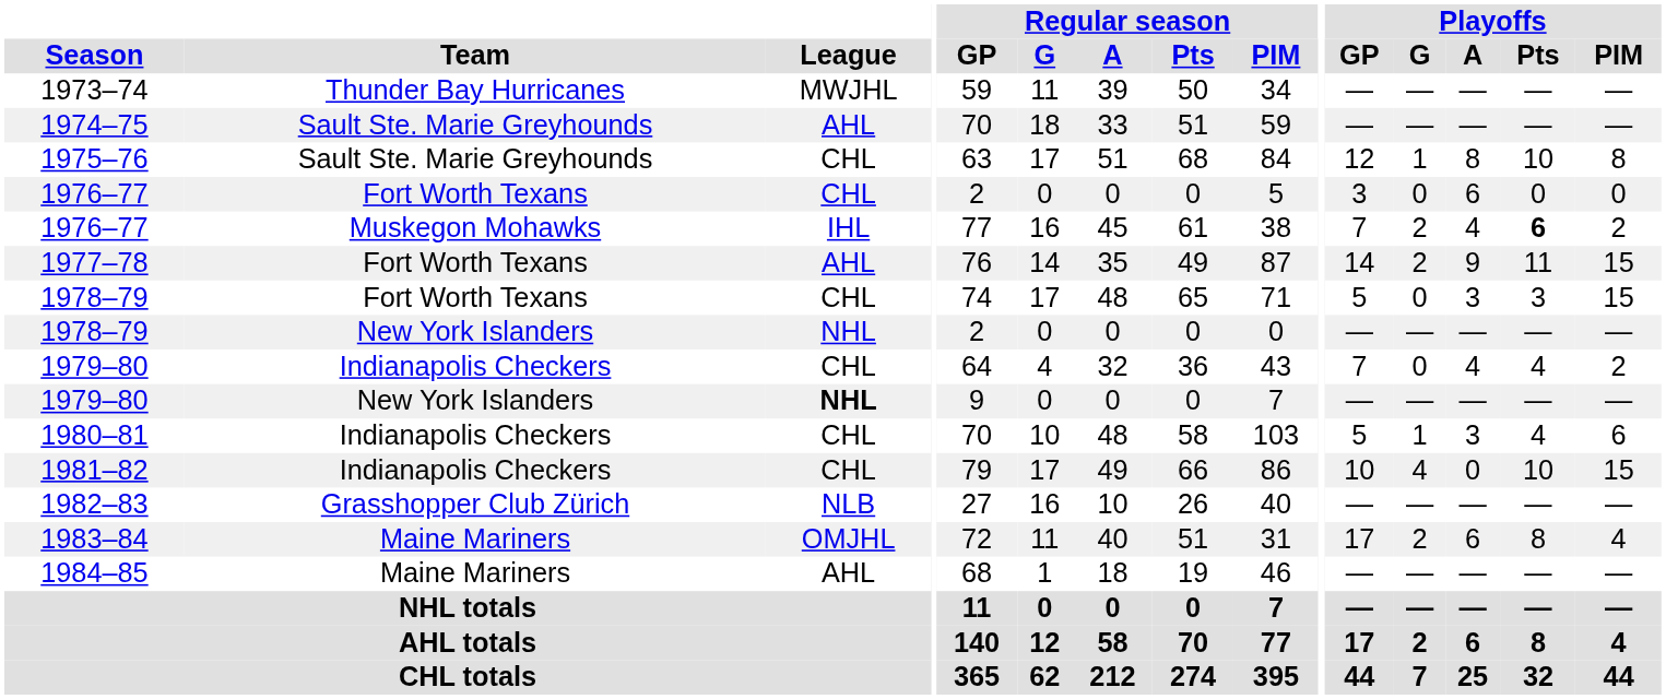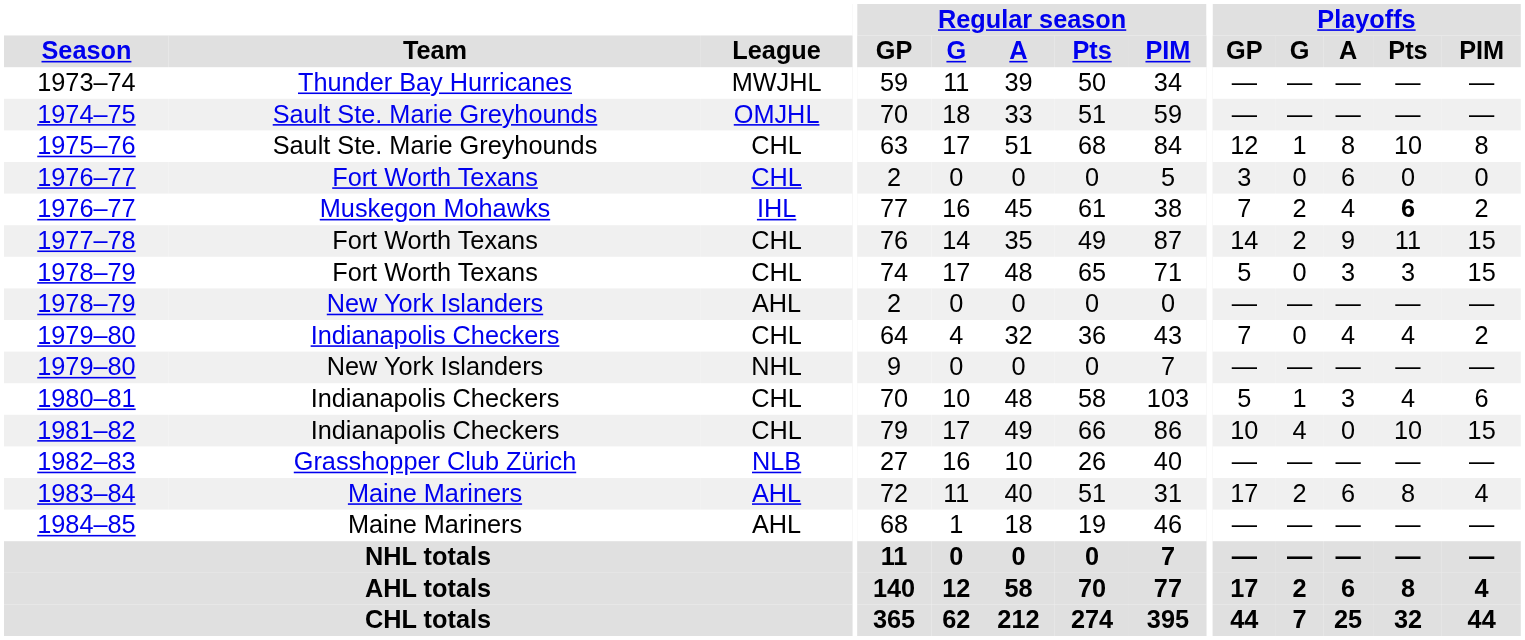1974–75 | League: AHL -> OMJHL
1977–78 | League: AHL -> CHL
1978–79 / New York Islanders | League: NHL -> AHL
1979–80 / New York Islanders | League: bold -> normal
1983–84 | League: OMJHL -> AHL
